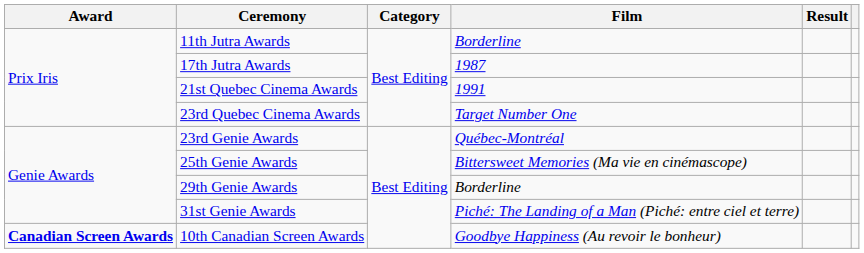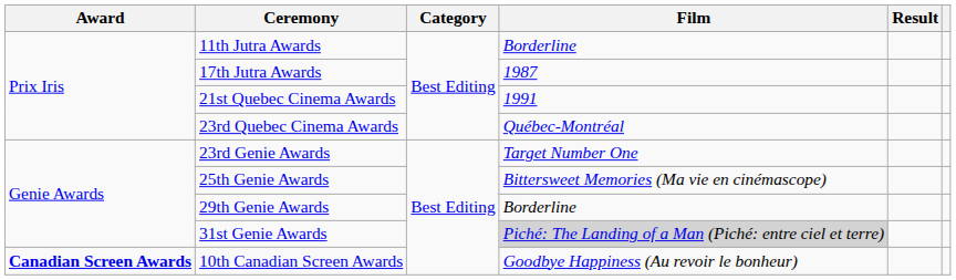23rd Quebec Cinema Awards | Film: Target Number One -> Québec-Montréal
23rd Genie Awards | Film: Québec-Montréal -> Target Number One
31st Genie Awards | Film: no background -> lightgrey background
